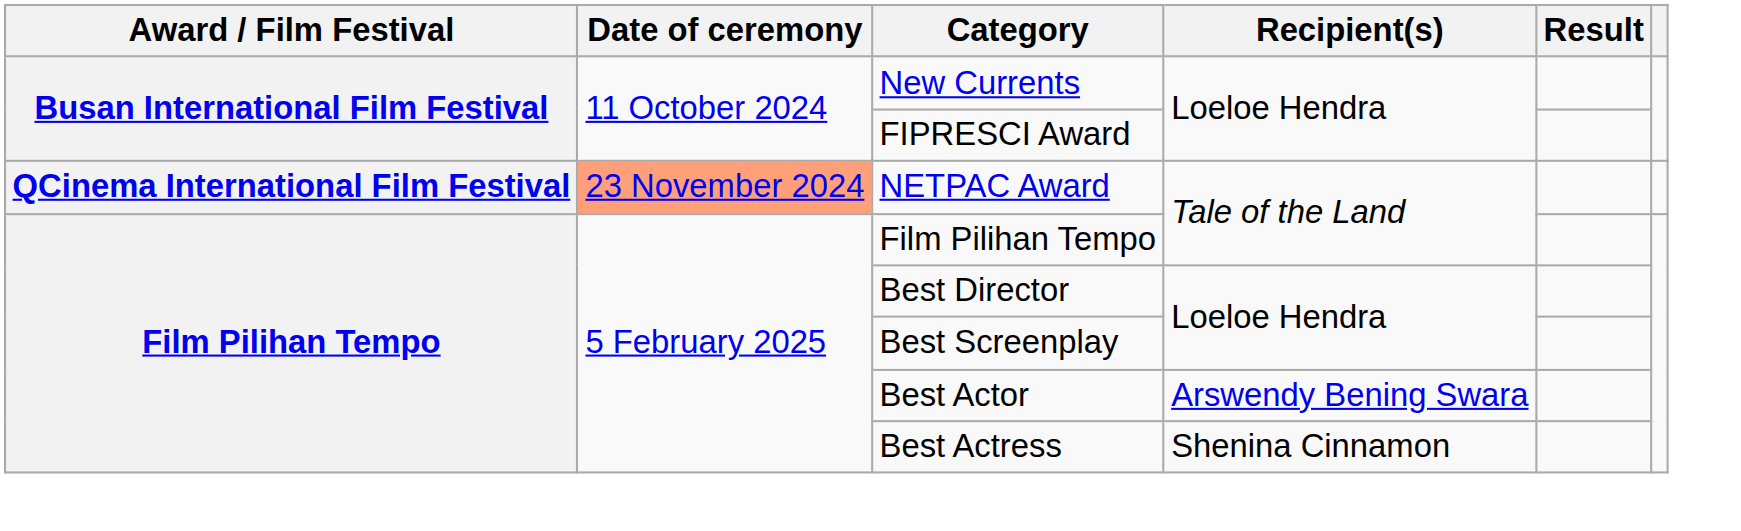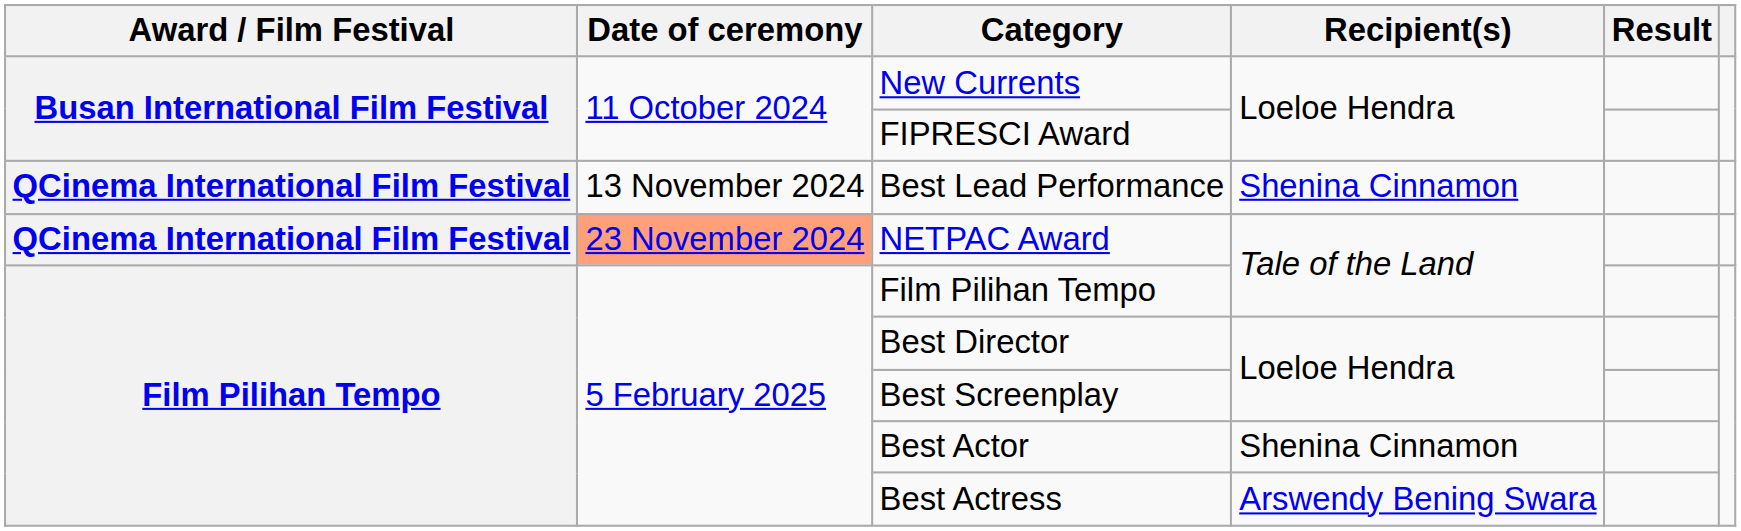+ row: QCinema International Film Festival | 13 November 2024 | Best Lead Performance | Shenina Cinnamon
Best Actor | Recipient(s): Arswendy Bening Swara -> Shenina Cinnamon
Best Actress | Recipient(s): Shenina Cinnamon -> Arswendy Bening Swara
